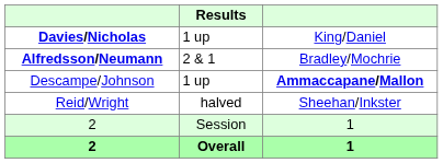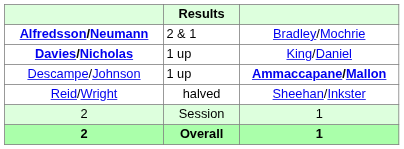rows swapped: Davies/Nicholas <-> Alfredsson/Neumann
